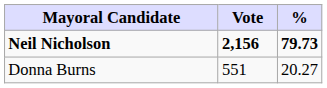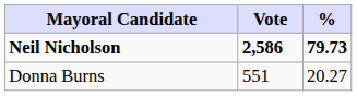Neil Nicholson | Vote: 2,156 -> 2,586
